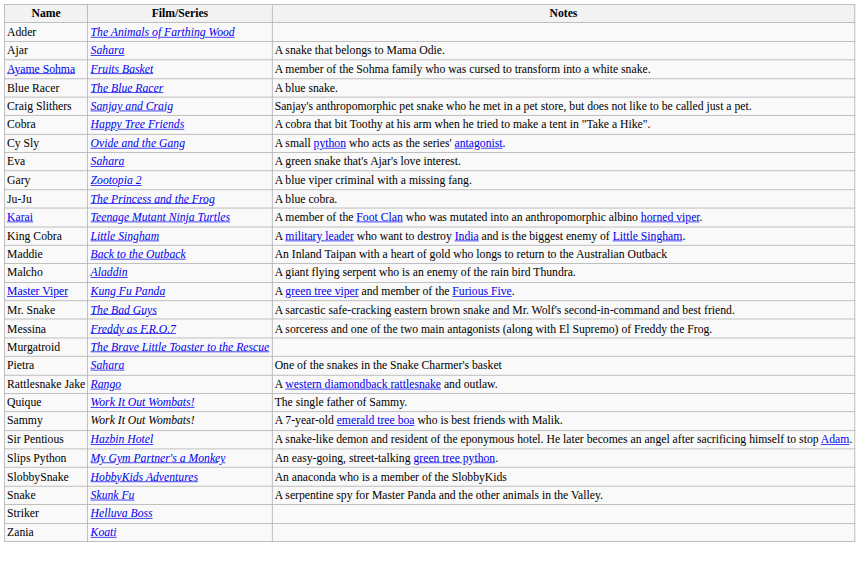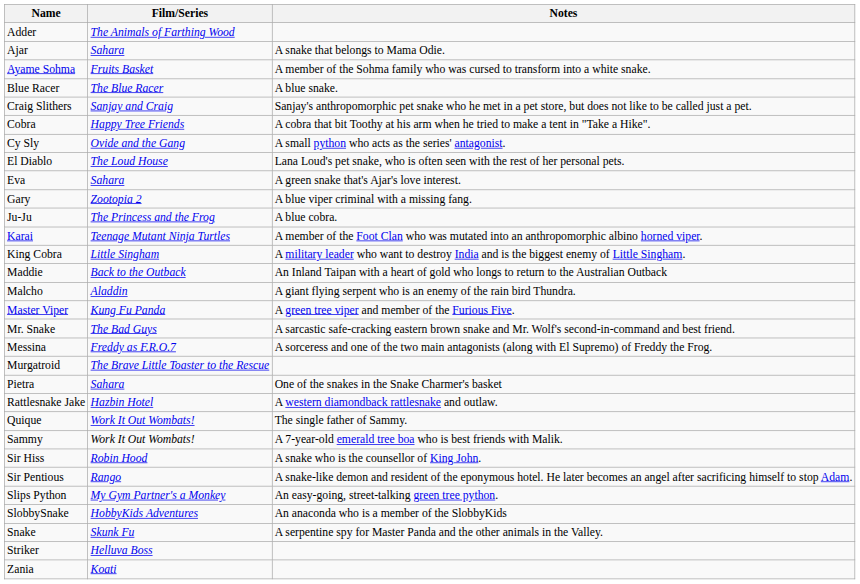+ row: El Diablo | The Loud House | Lana Loud's pet snake, who is often seen with the rest of her personal pets.
Rattlesnake Jake | Film/Series: Rango -> Hazbin Hotel
+ row: Sir Hiss | Robin Hood | A snake who is the counsellor of King John.
Sir Pentious | Film/Series: Hazbin Hotel -> Rango
